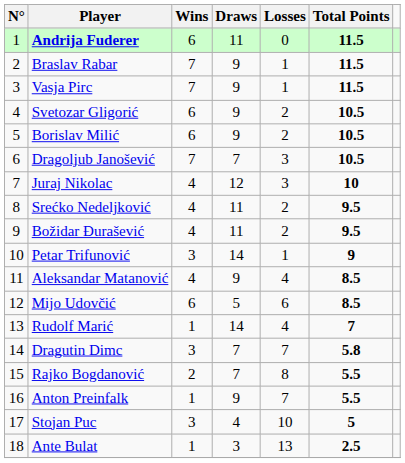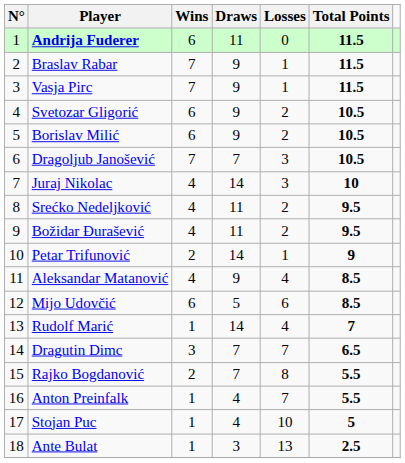Juraj Nikolac | Draws: 12 -> 14
Petar Trifunović | Wins: 3 -> 2
Dragutin Dimc | Total Points: 5.8 -> 6.5
Anton Preinfalk | Draws: 9 -> 4
Stojan Puc | Wins: 3 -> 1
